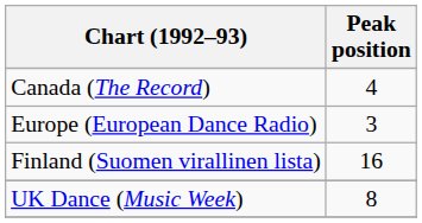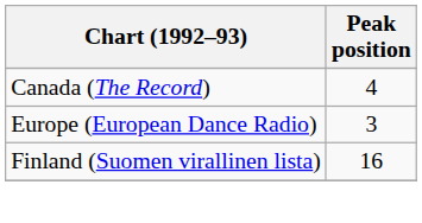- row: UK Dance (Music Week) | 8
